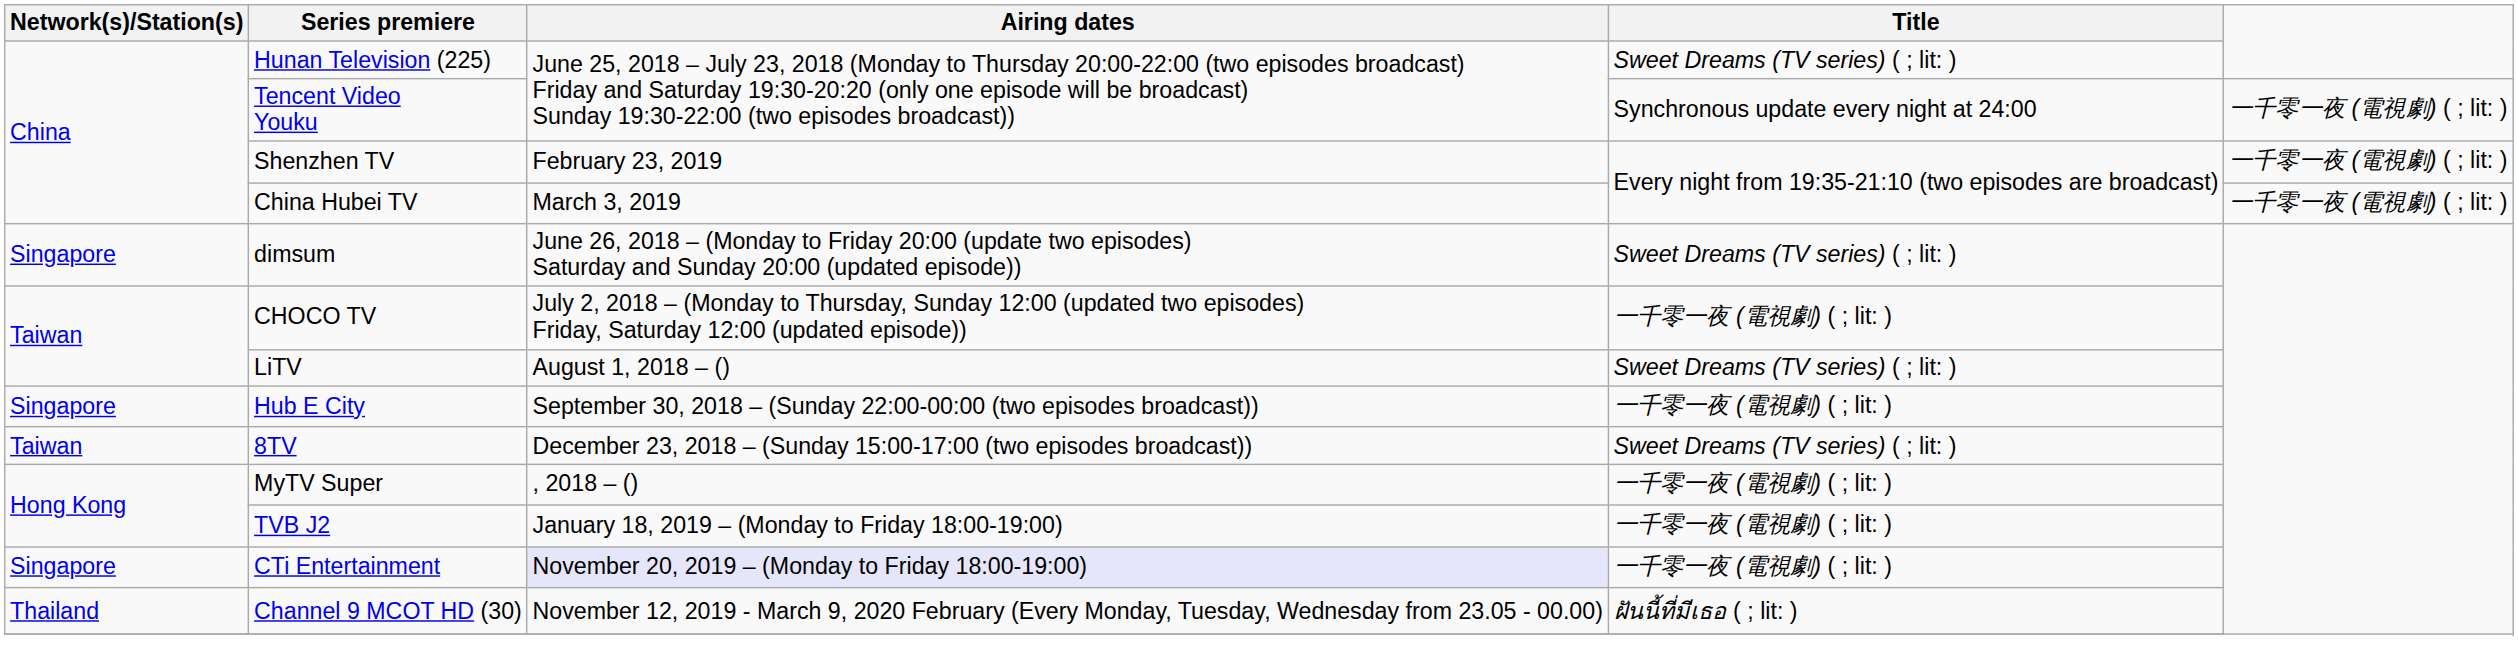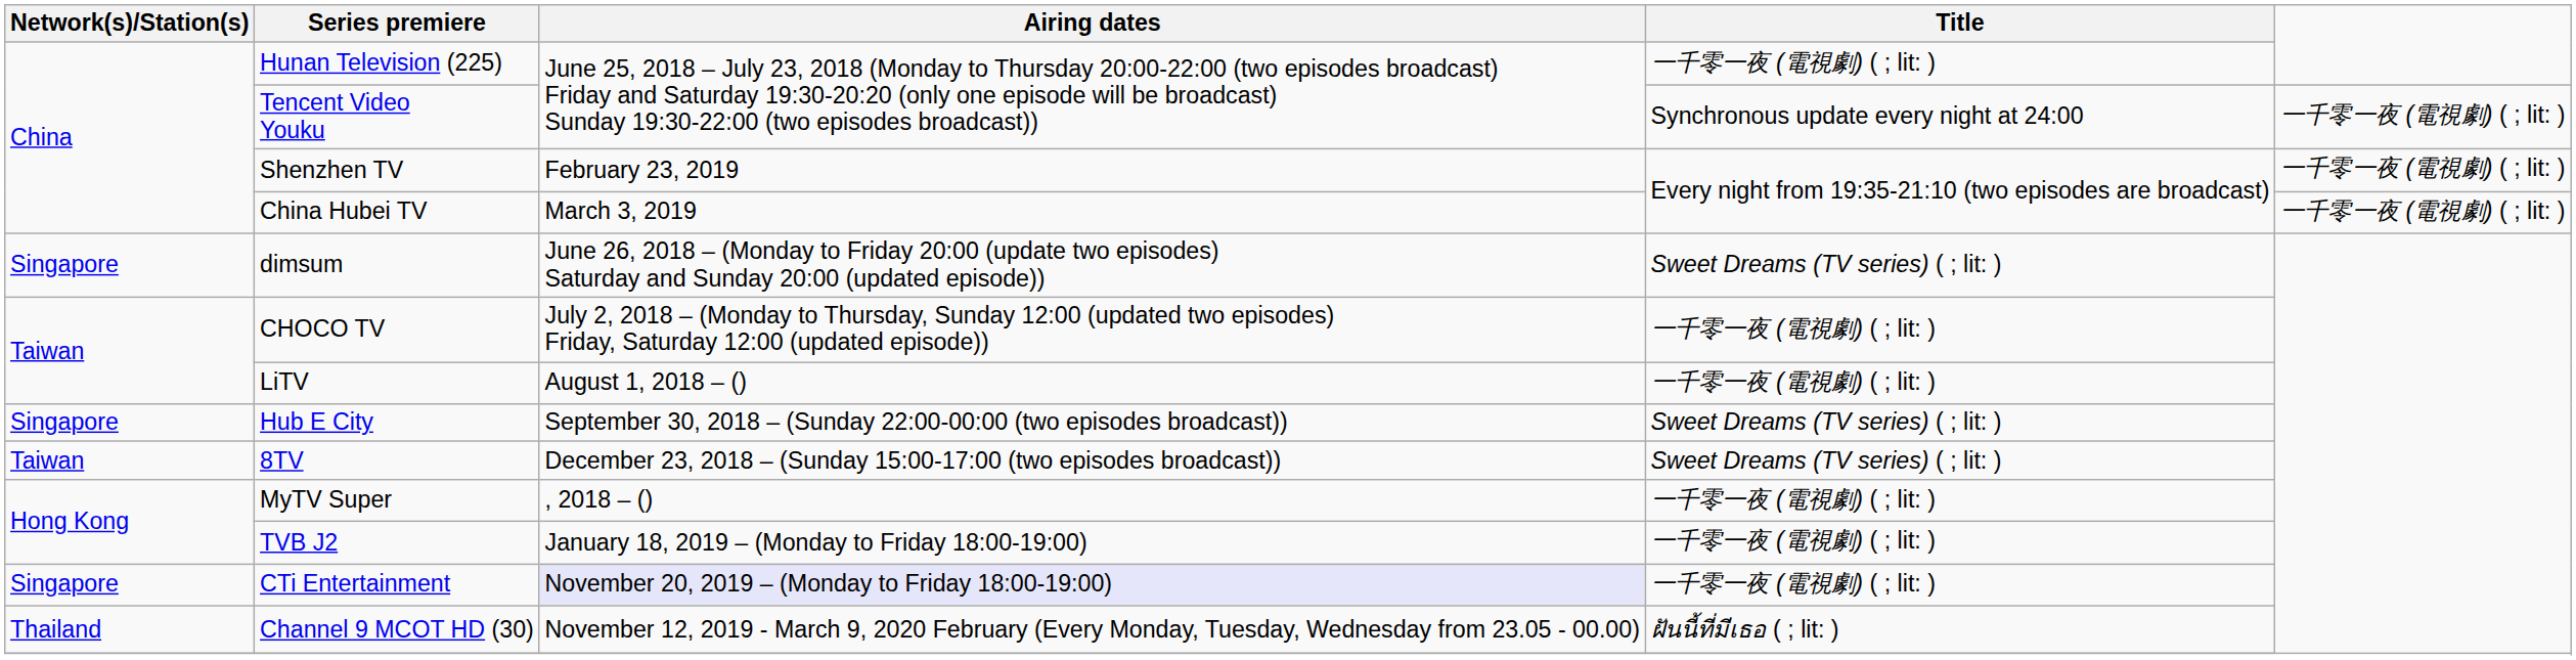Hunan Television (225) | Title: Sweet Dreams (TV series) ( ; lit: ) -> 一千零一夜 (電視劇) ( ; lit: )
LiTV | Title: Sweet Dreams (TV series) ( ; lit: ) -> 一千零一夜 (電視劇) ( ; lit: )
Hub E City | Title: 一千零一夜 (電視劇) ( ; lit: ) -> Sweet Dreams (TV series) ( ; lit: )
